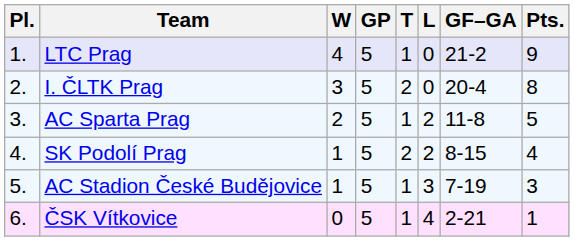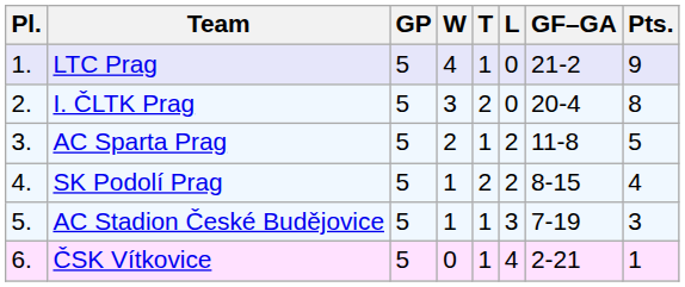columns swapped: GP <-> W
